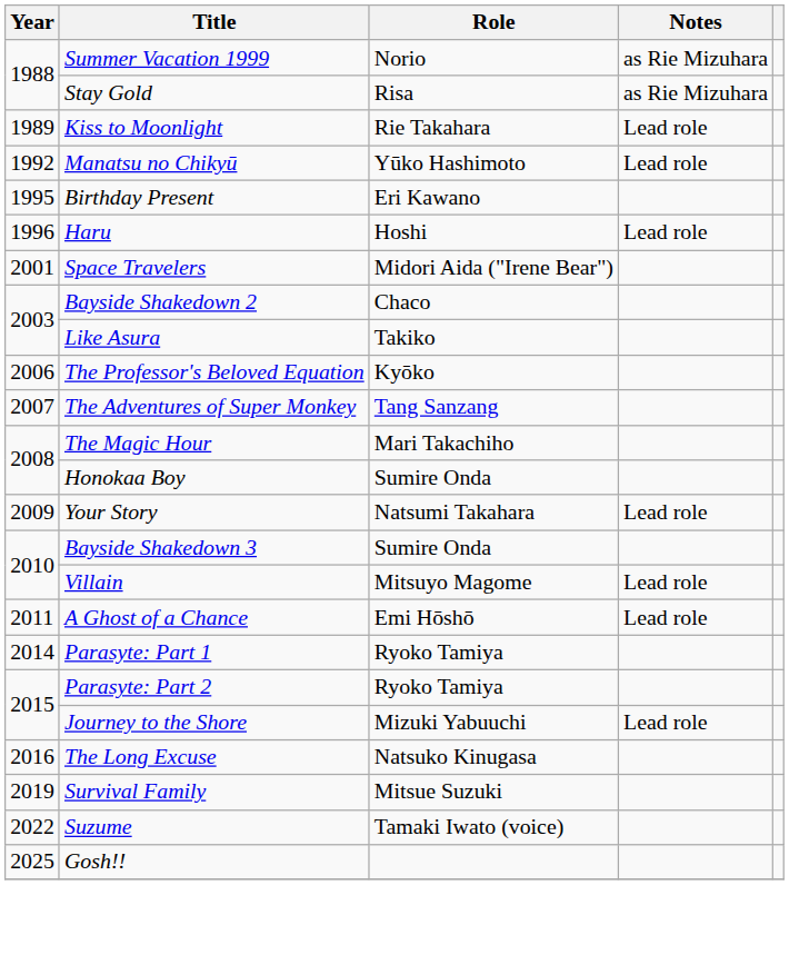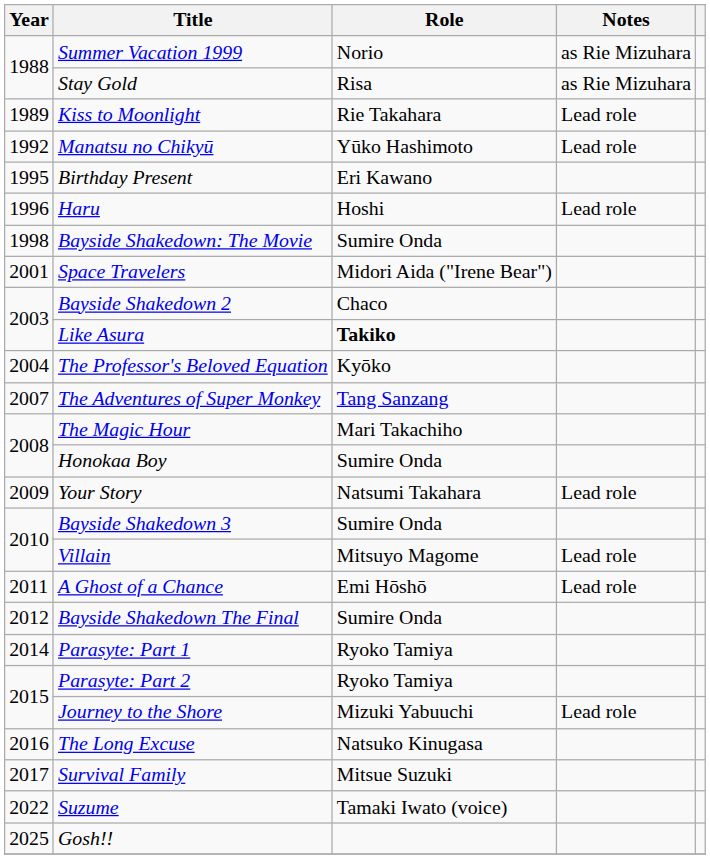+ row: 1998 | Bayside Shakedown: The Movie | Sumire Onda
Like Asura | Role: normal -> bold
The Professor's Beloved Equation | Year: 2006 -> 2004
+ row: 2012 | Bayside Shakedown The Final | Sumire Onda
Survival Family | Year: 2019 -> 2017
